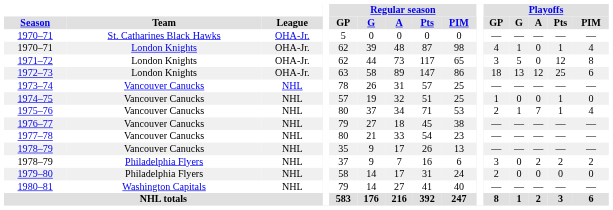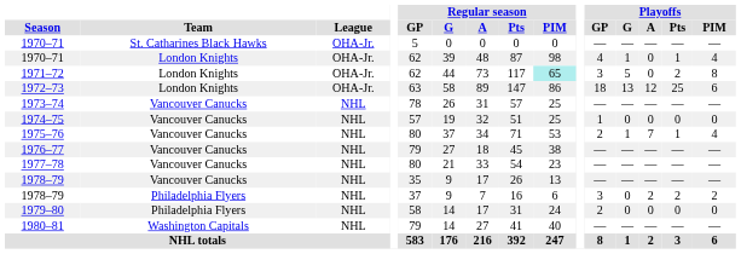1971–72 | Regular season / PIM: no background -> paleturquoise background
1971–72 | Playoffs / Pts: 12 -> 2
1974–75 | Playoffs / Pts: 1 -> 0
